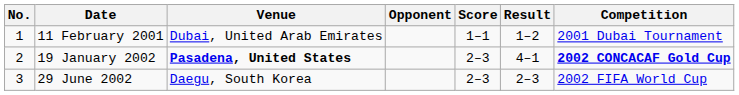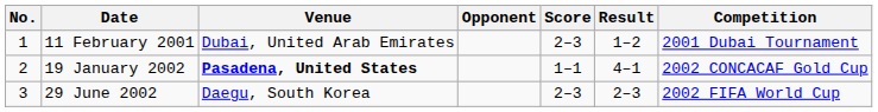11 February 2001 | Score: 1–1 -> 2–3
19 January 2002 | Score: 2–3 -> 1–1
19 January 2002 | Competition: bold -> normal
